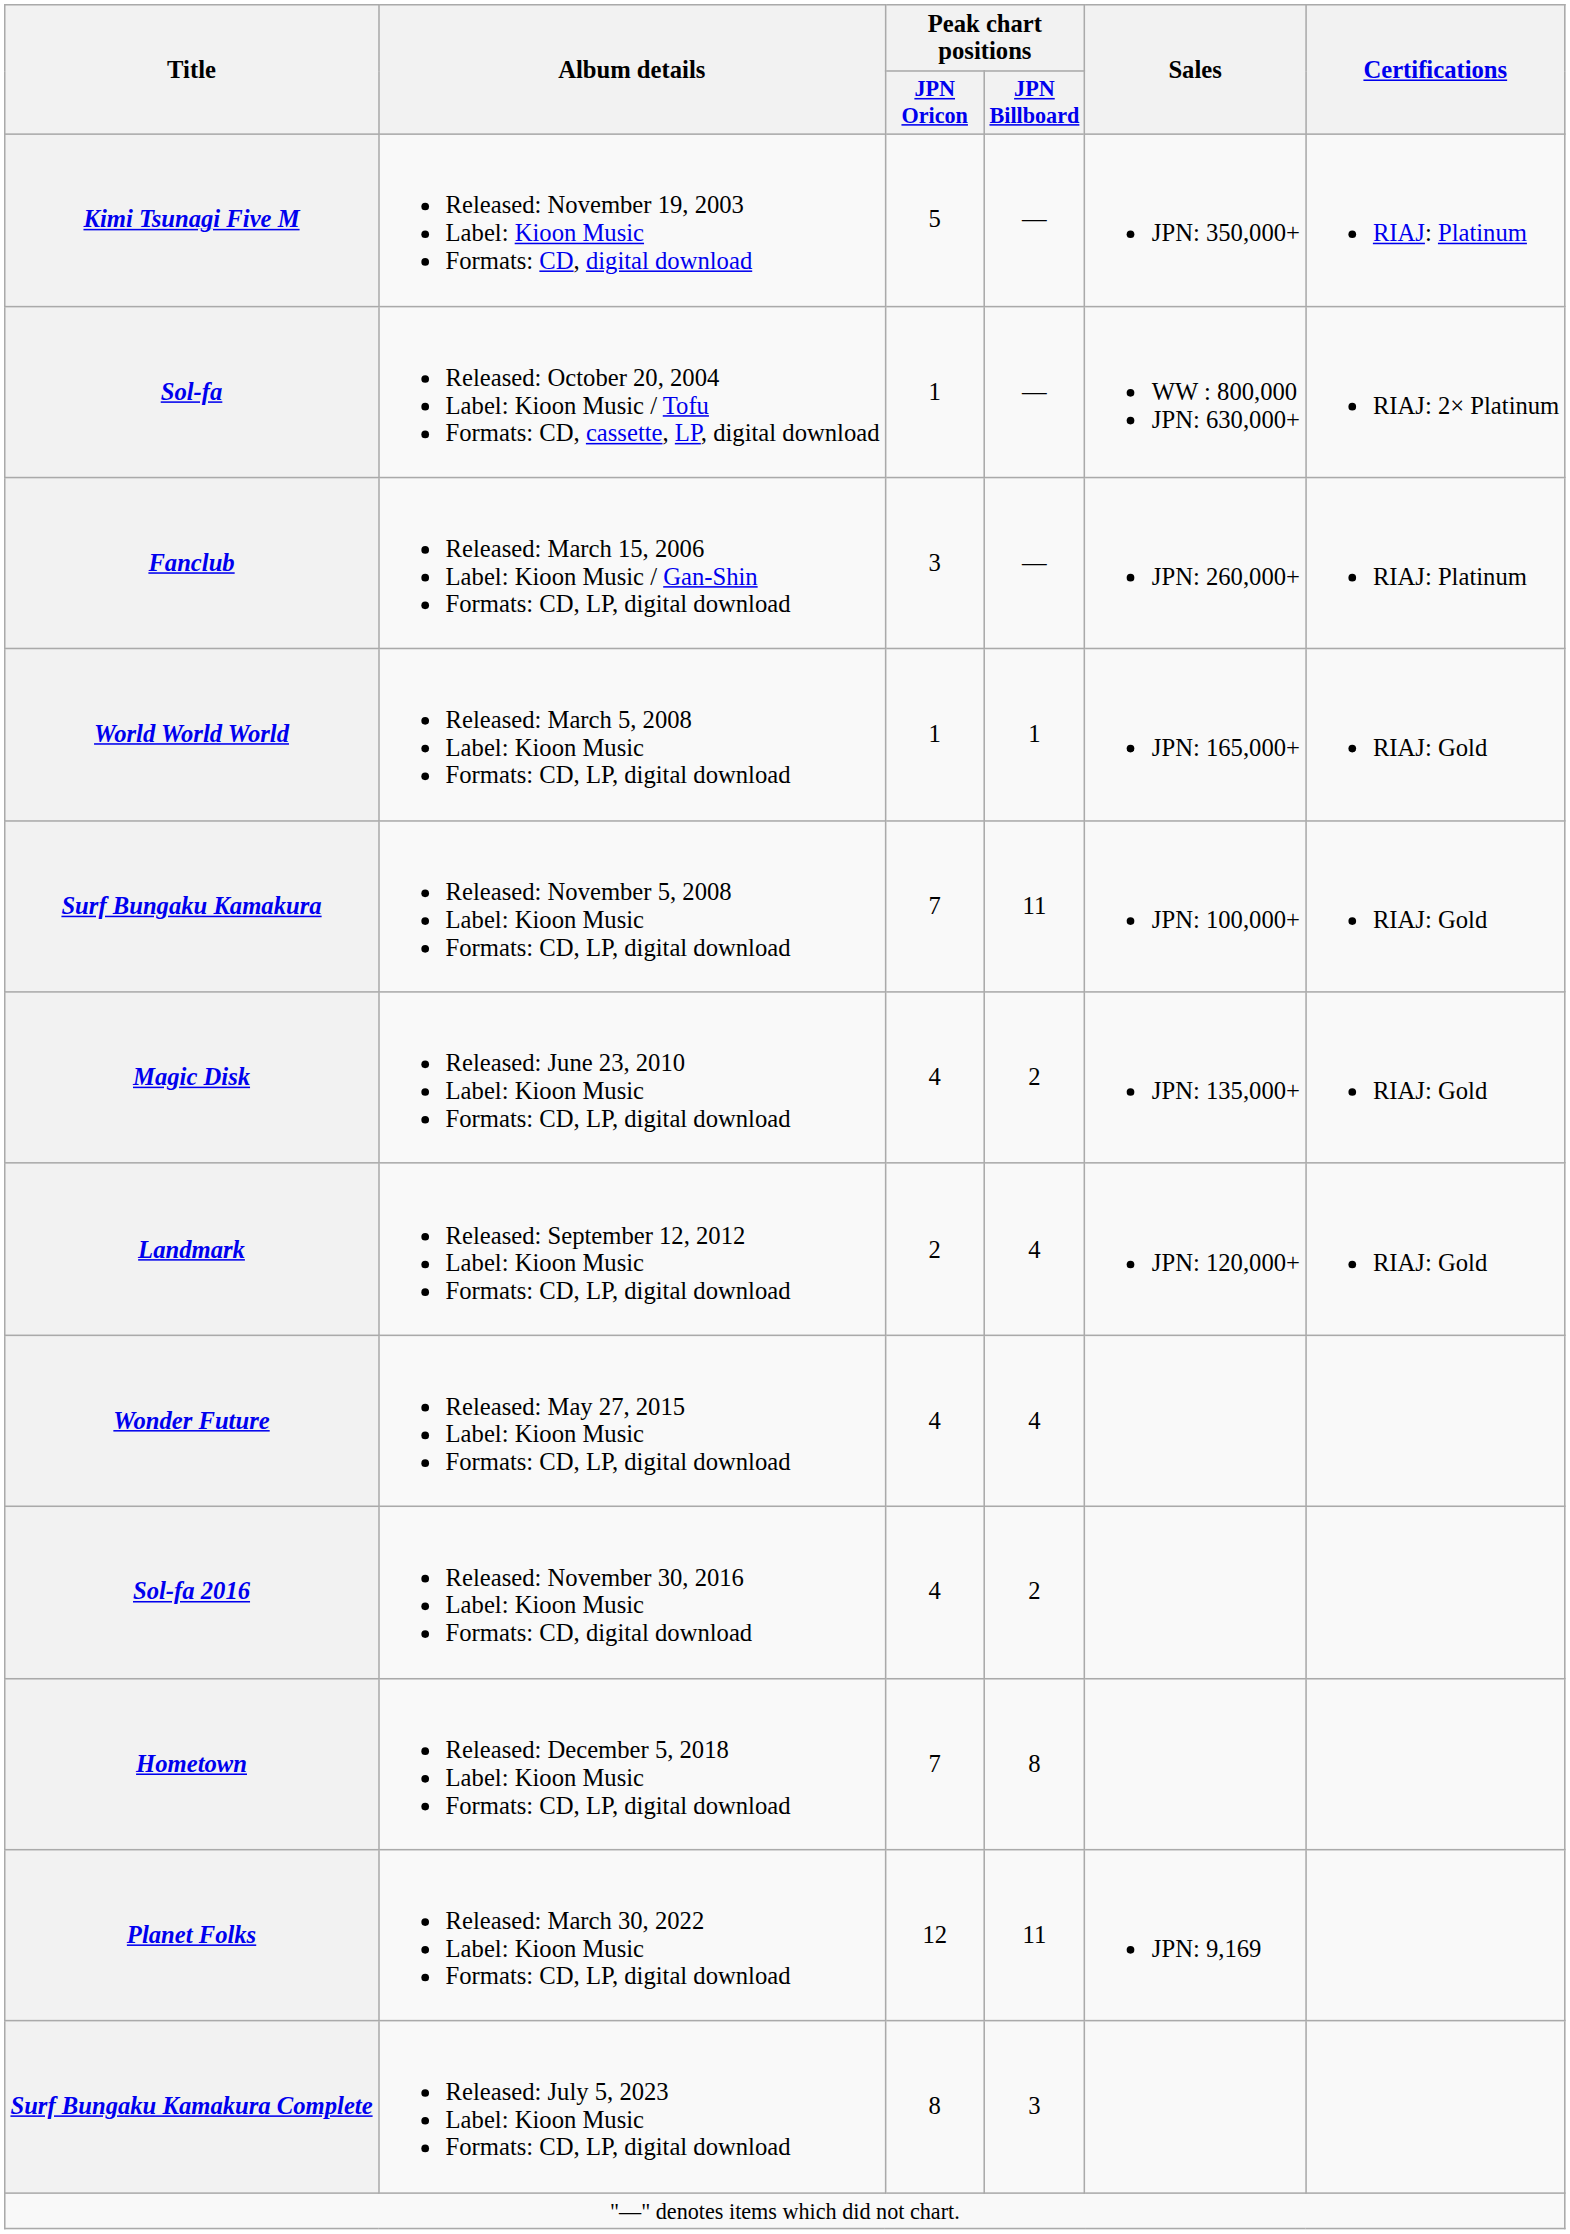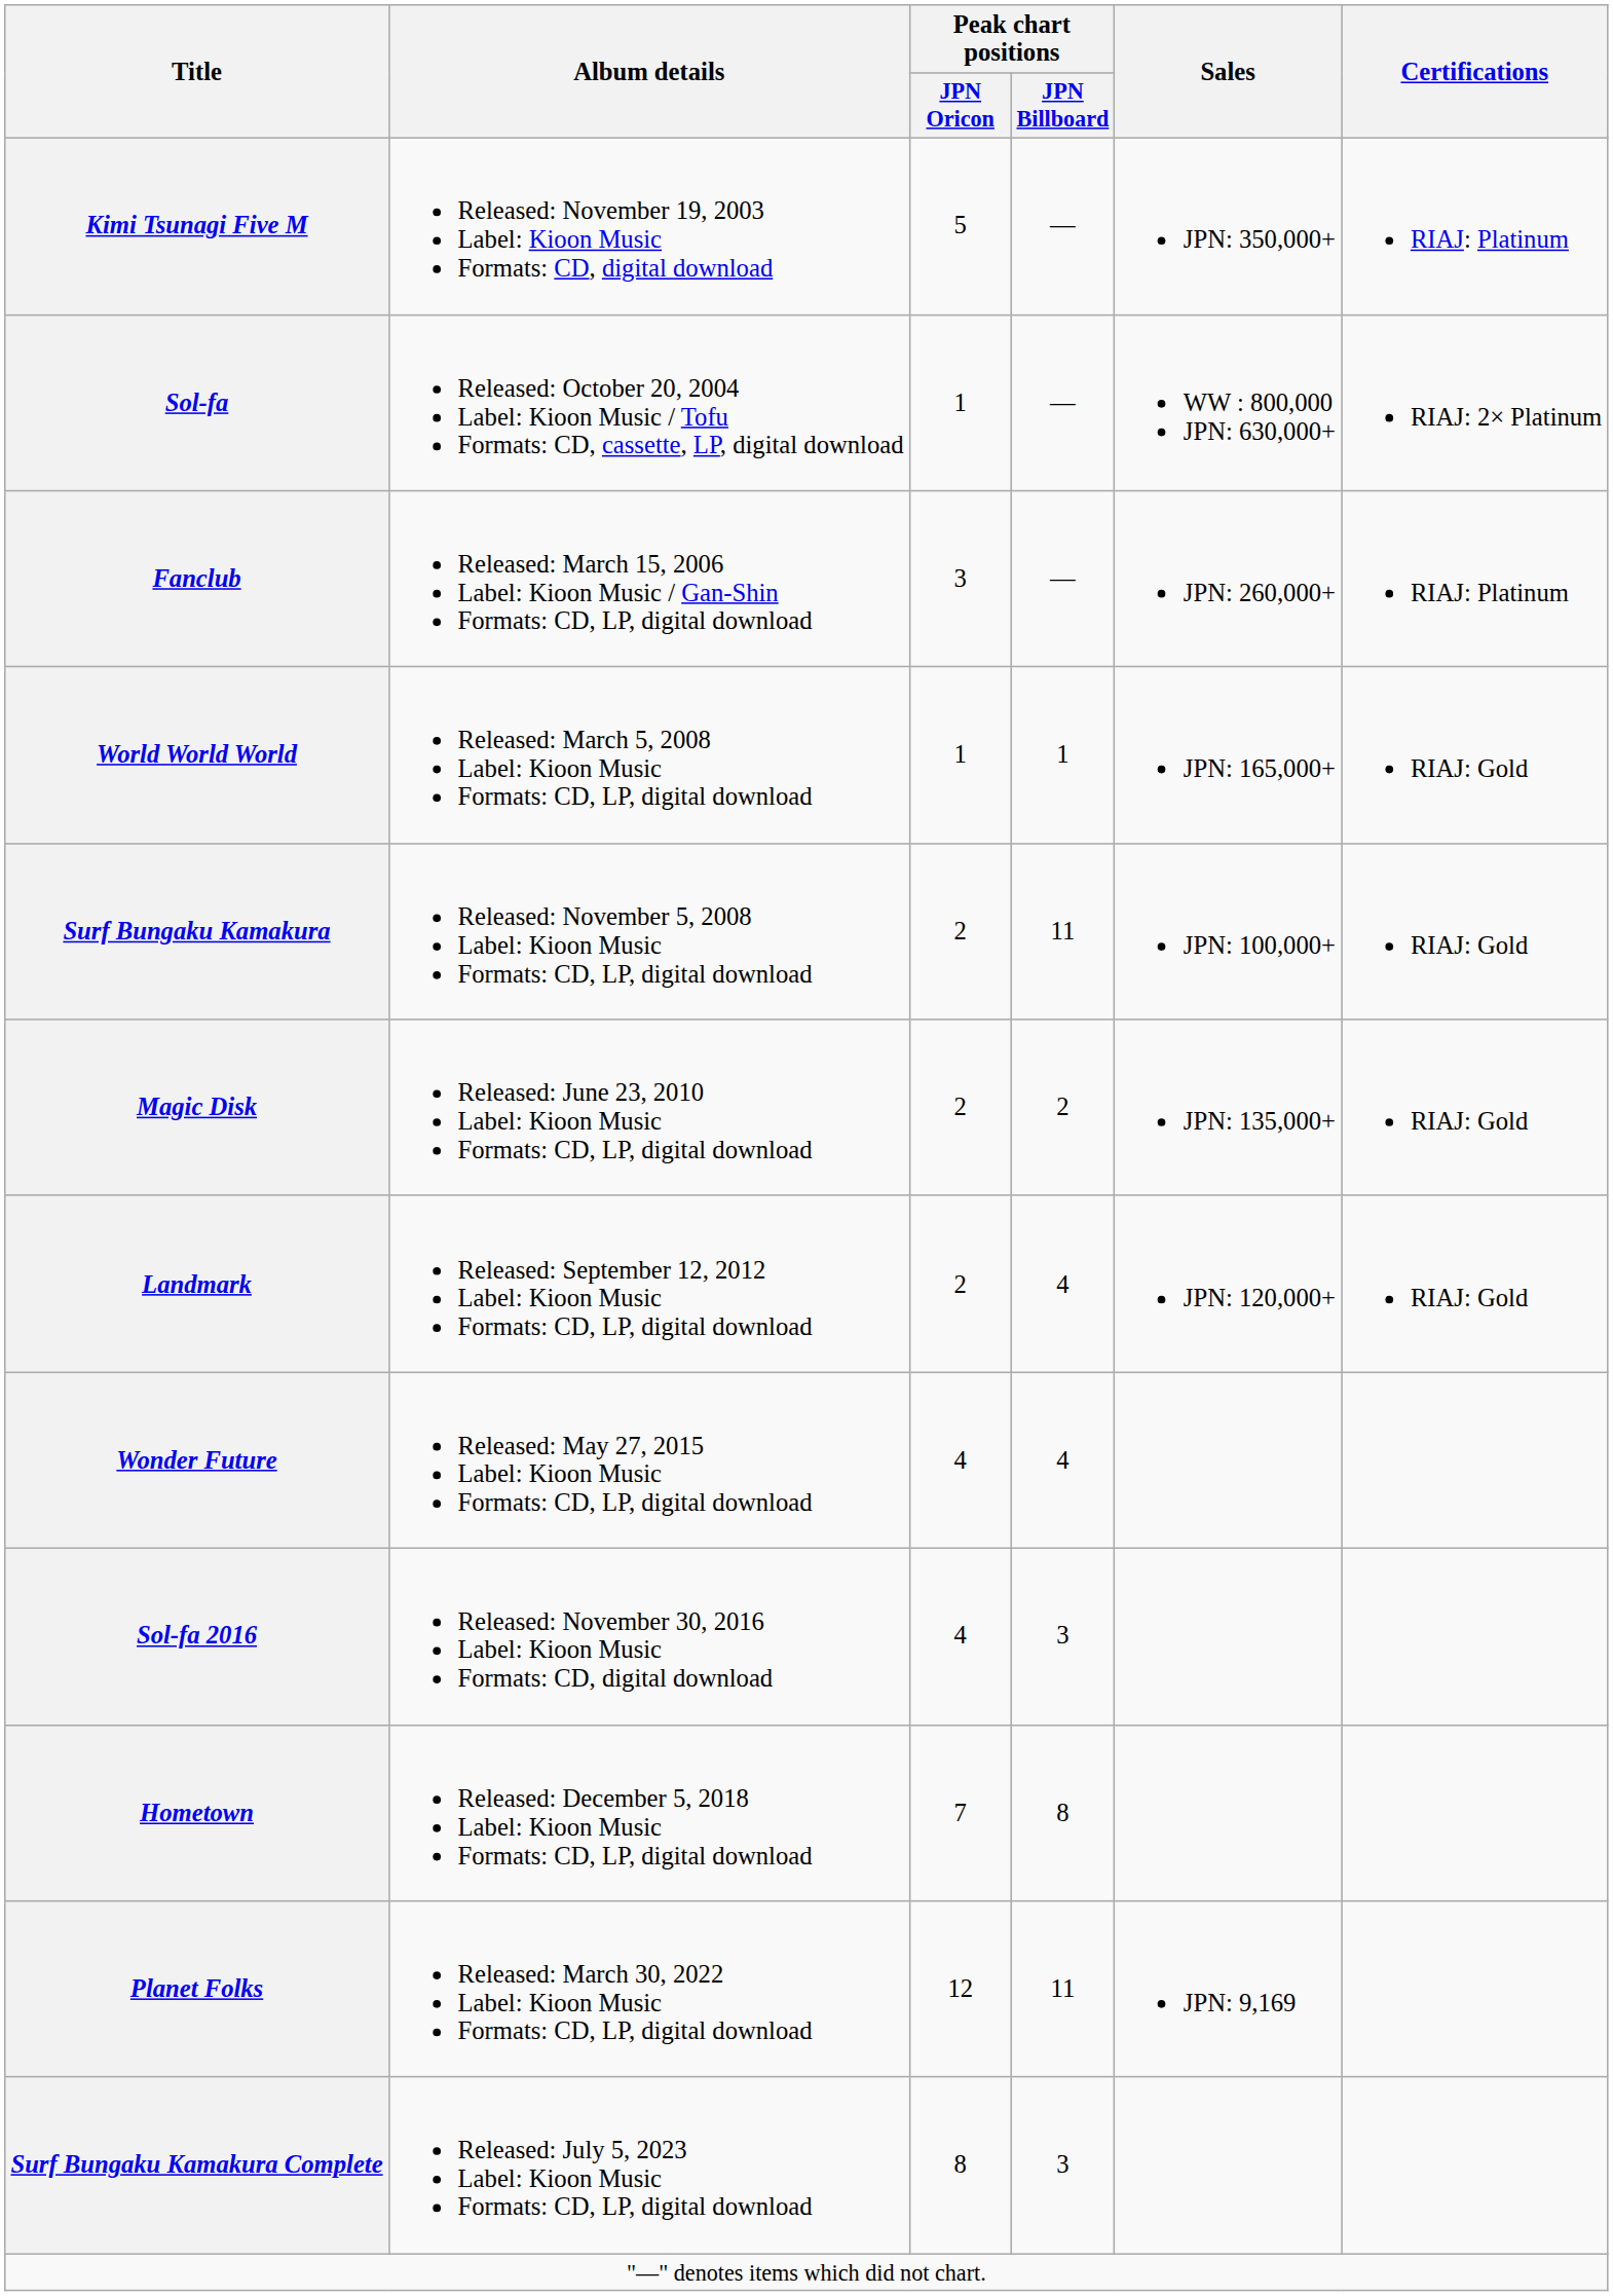Surf Bungaku Kamakura | Peak chart positions / JPN Oricon: 7 -> 2
Magic Disk | Peak chart positions / JPN Oricon: 4 -> 2
Sol-fa 2016 | Peak chart positions / JPN Billboard: 2 -> 3
